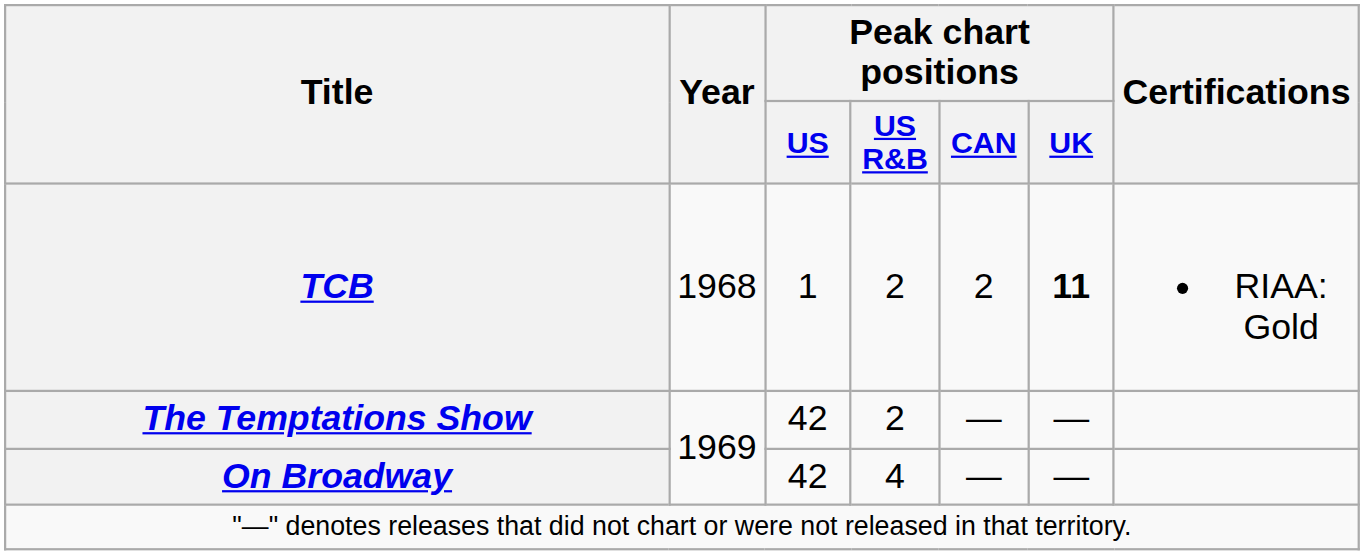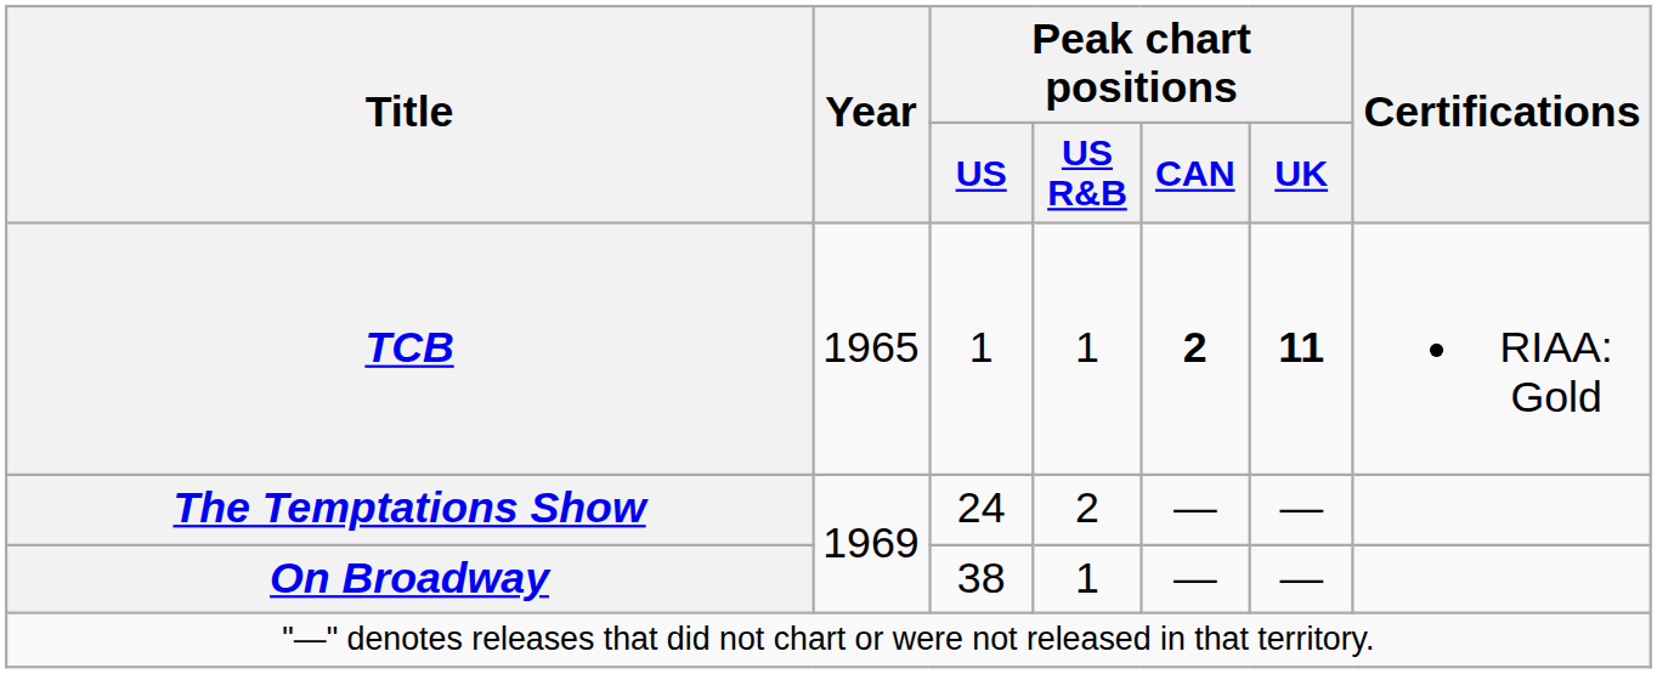TCB | Year: 1968 -> 1965
TCB | Peak chart positions / US R&B: 2 -> 1
TCB | Peak chart positions / CAN: normal -> bold
The Temptations Show | Peak chart positions / US: 42 -> 24
On Broadway | Peak chart positions / US: 42 -> 38
On Broadway | Peak chart positions / US R&B: 4 -> 1
